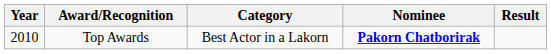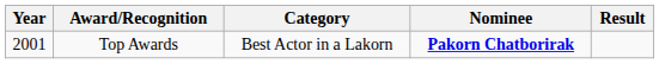Top Awards | Year: 2010 -> 2001
